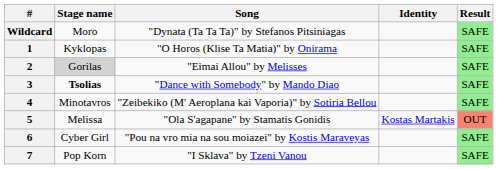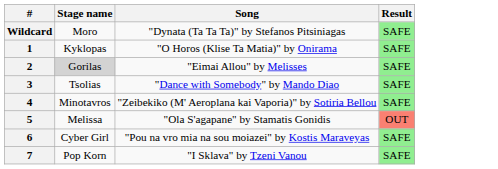- column: Identity | Kostas Martakis
3 | Stage name: bold -> normal
